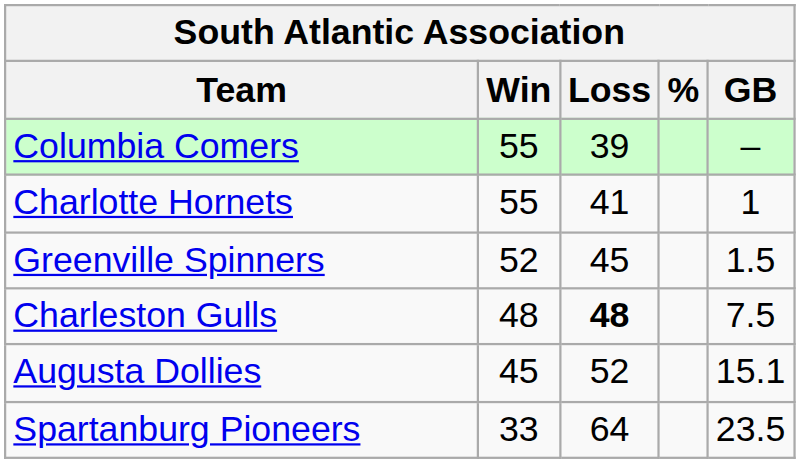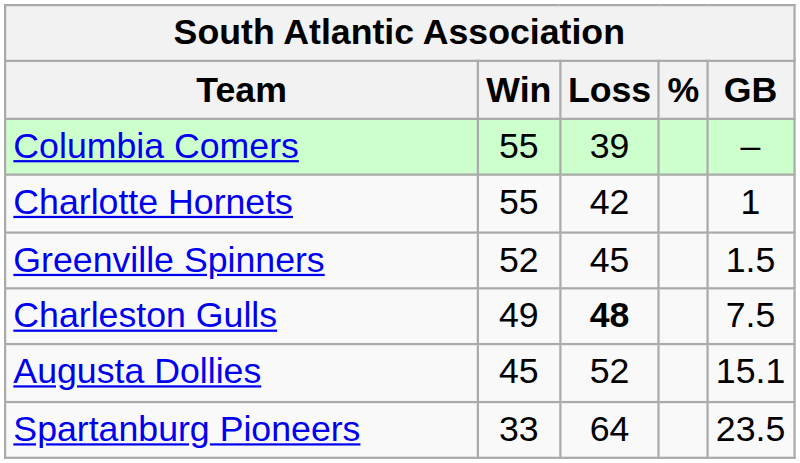Charlotte Hornets | Loss: 41 -> 42
Charleston Gulls | Win: 48 -> 49
